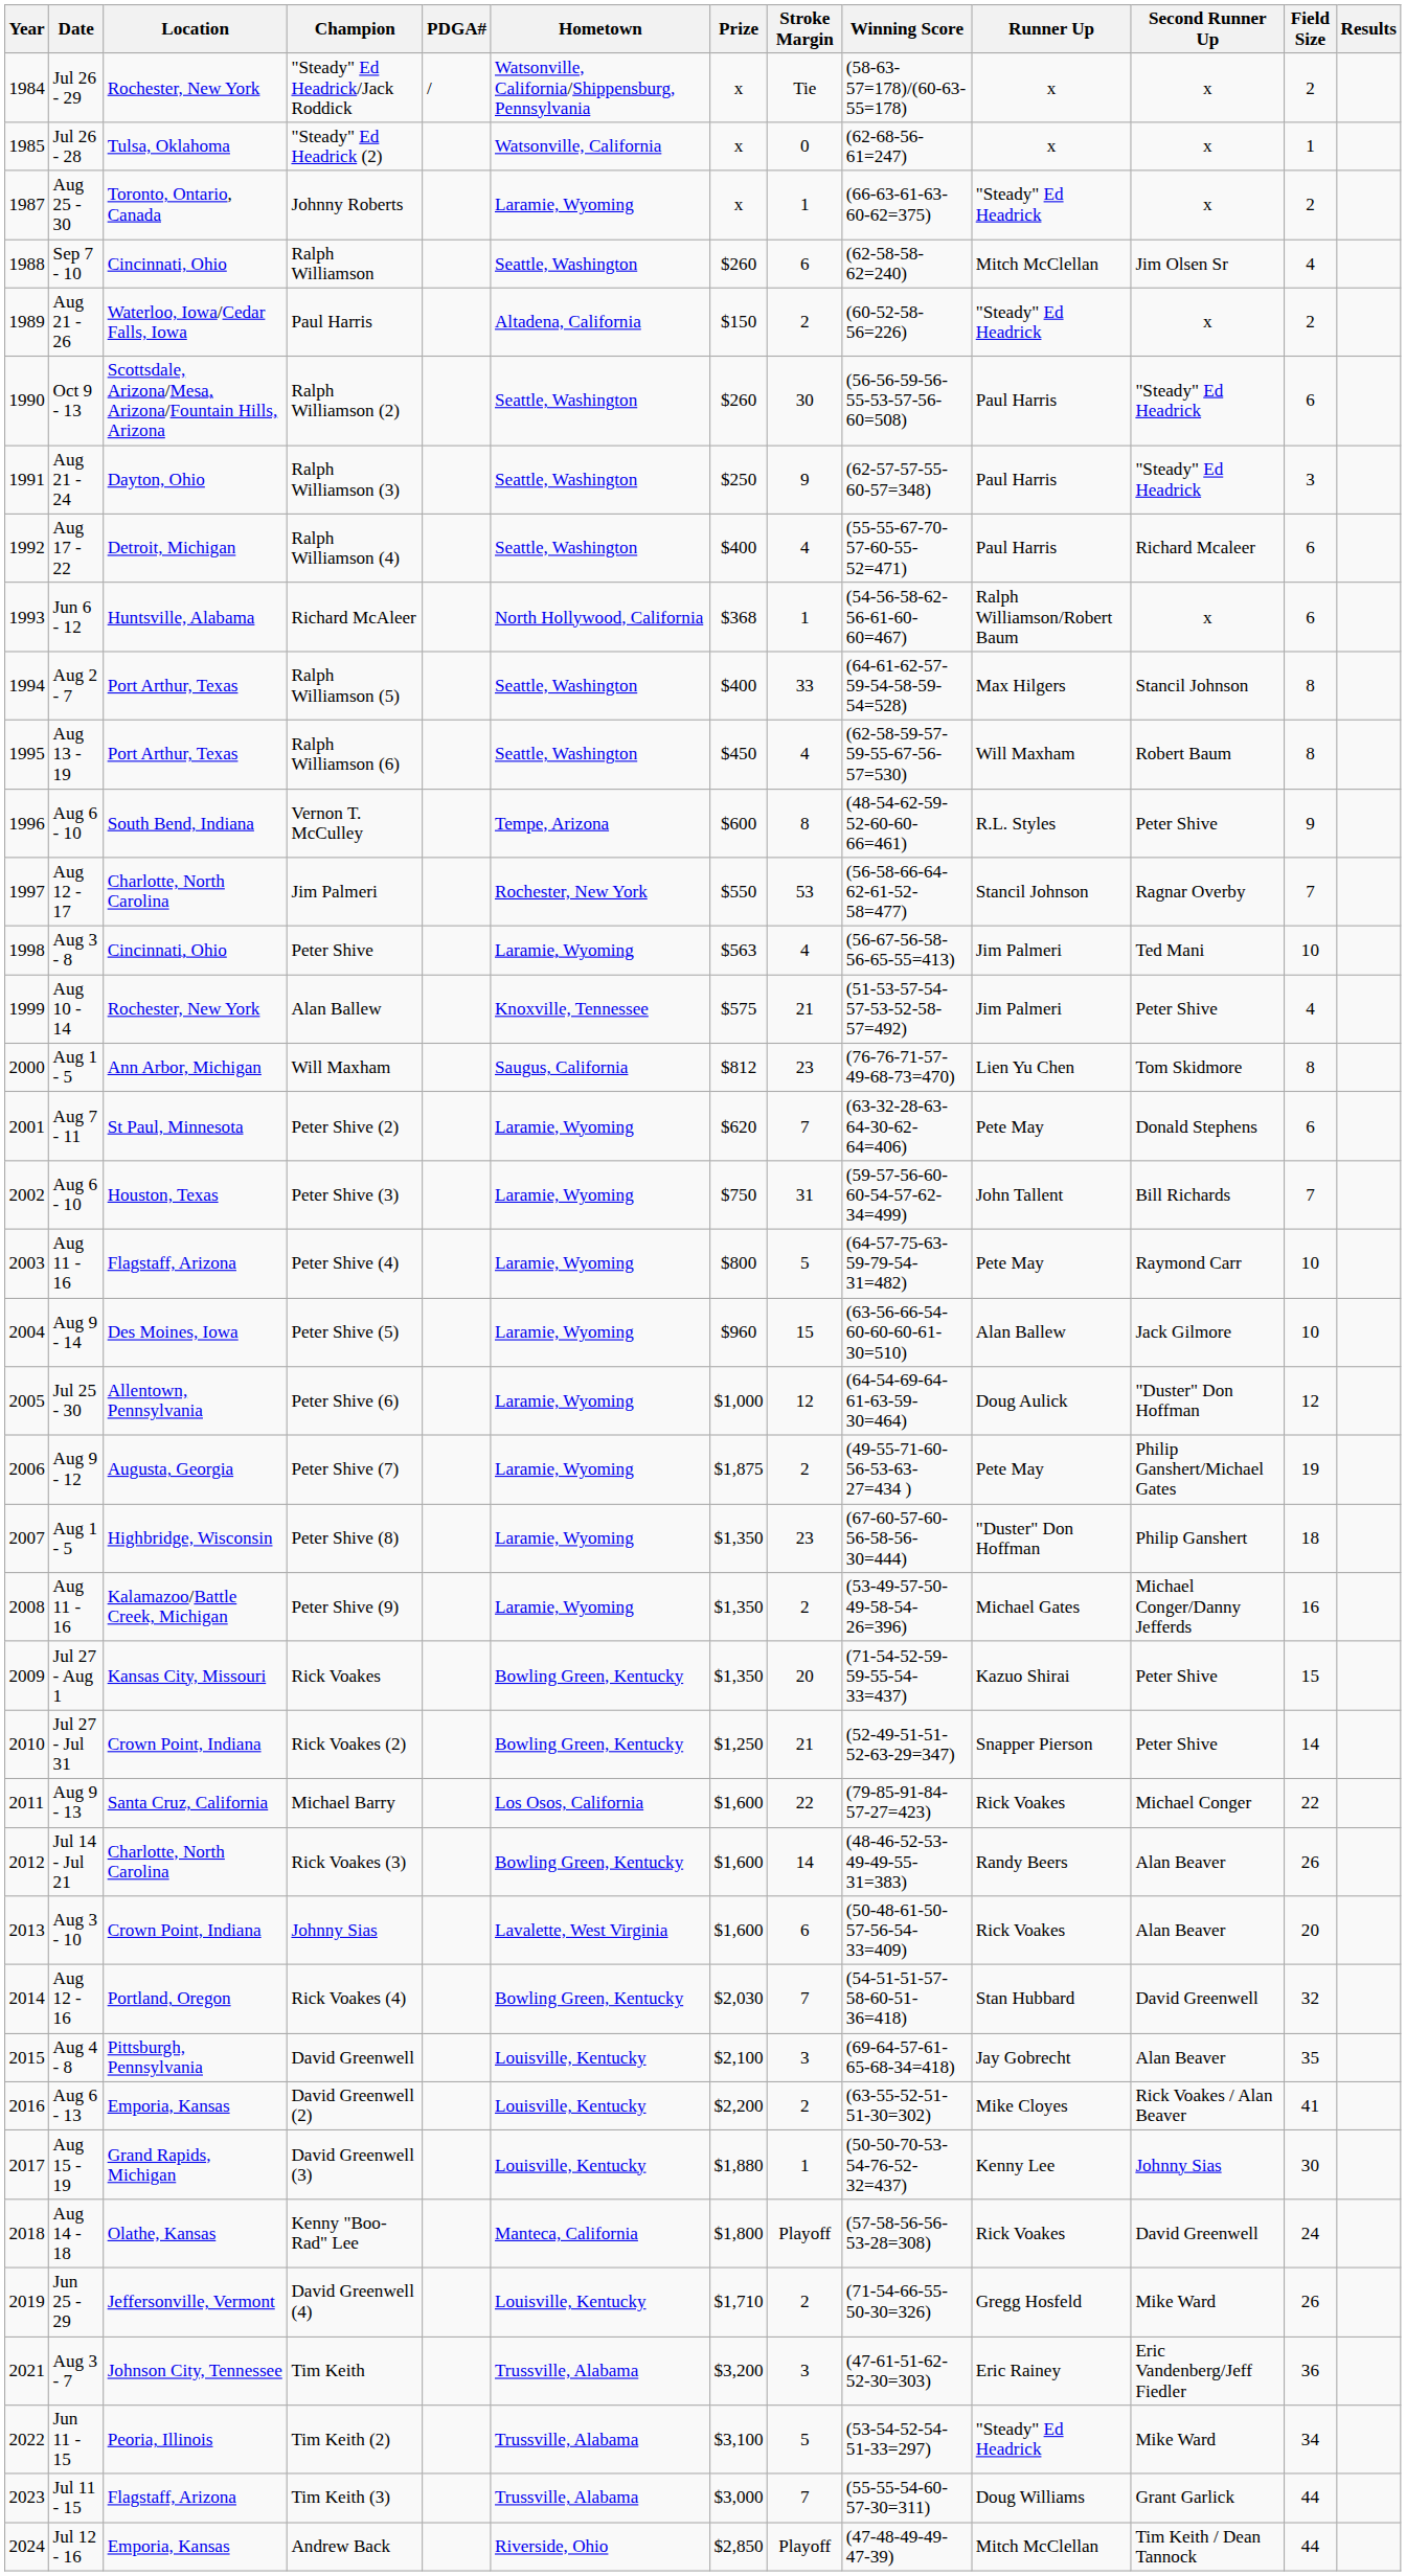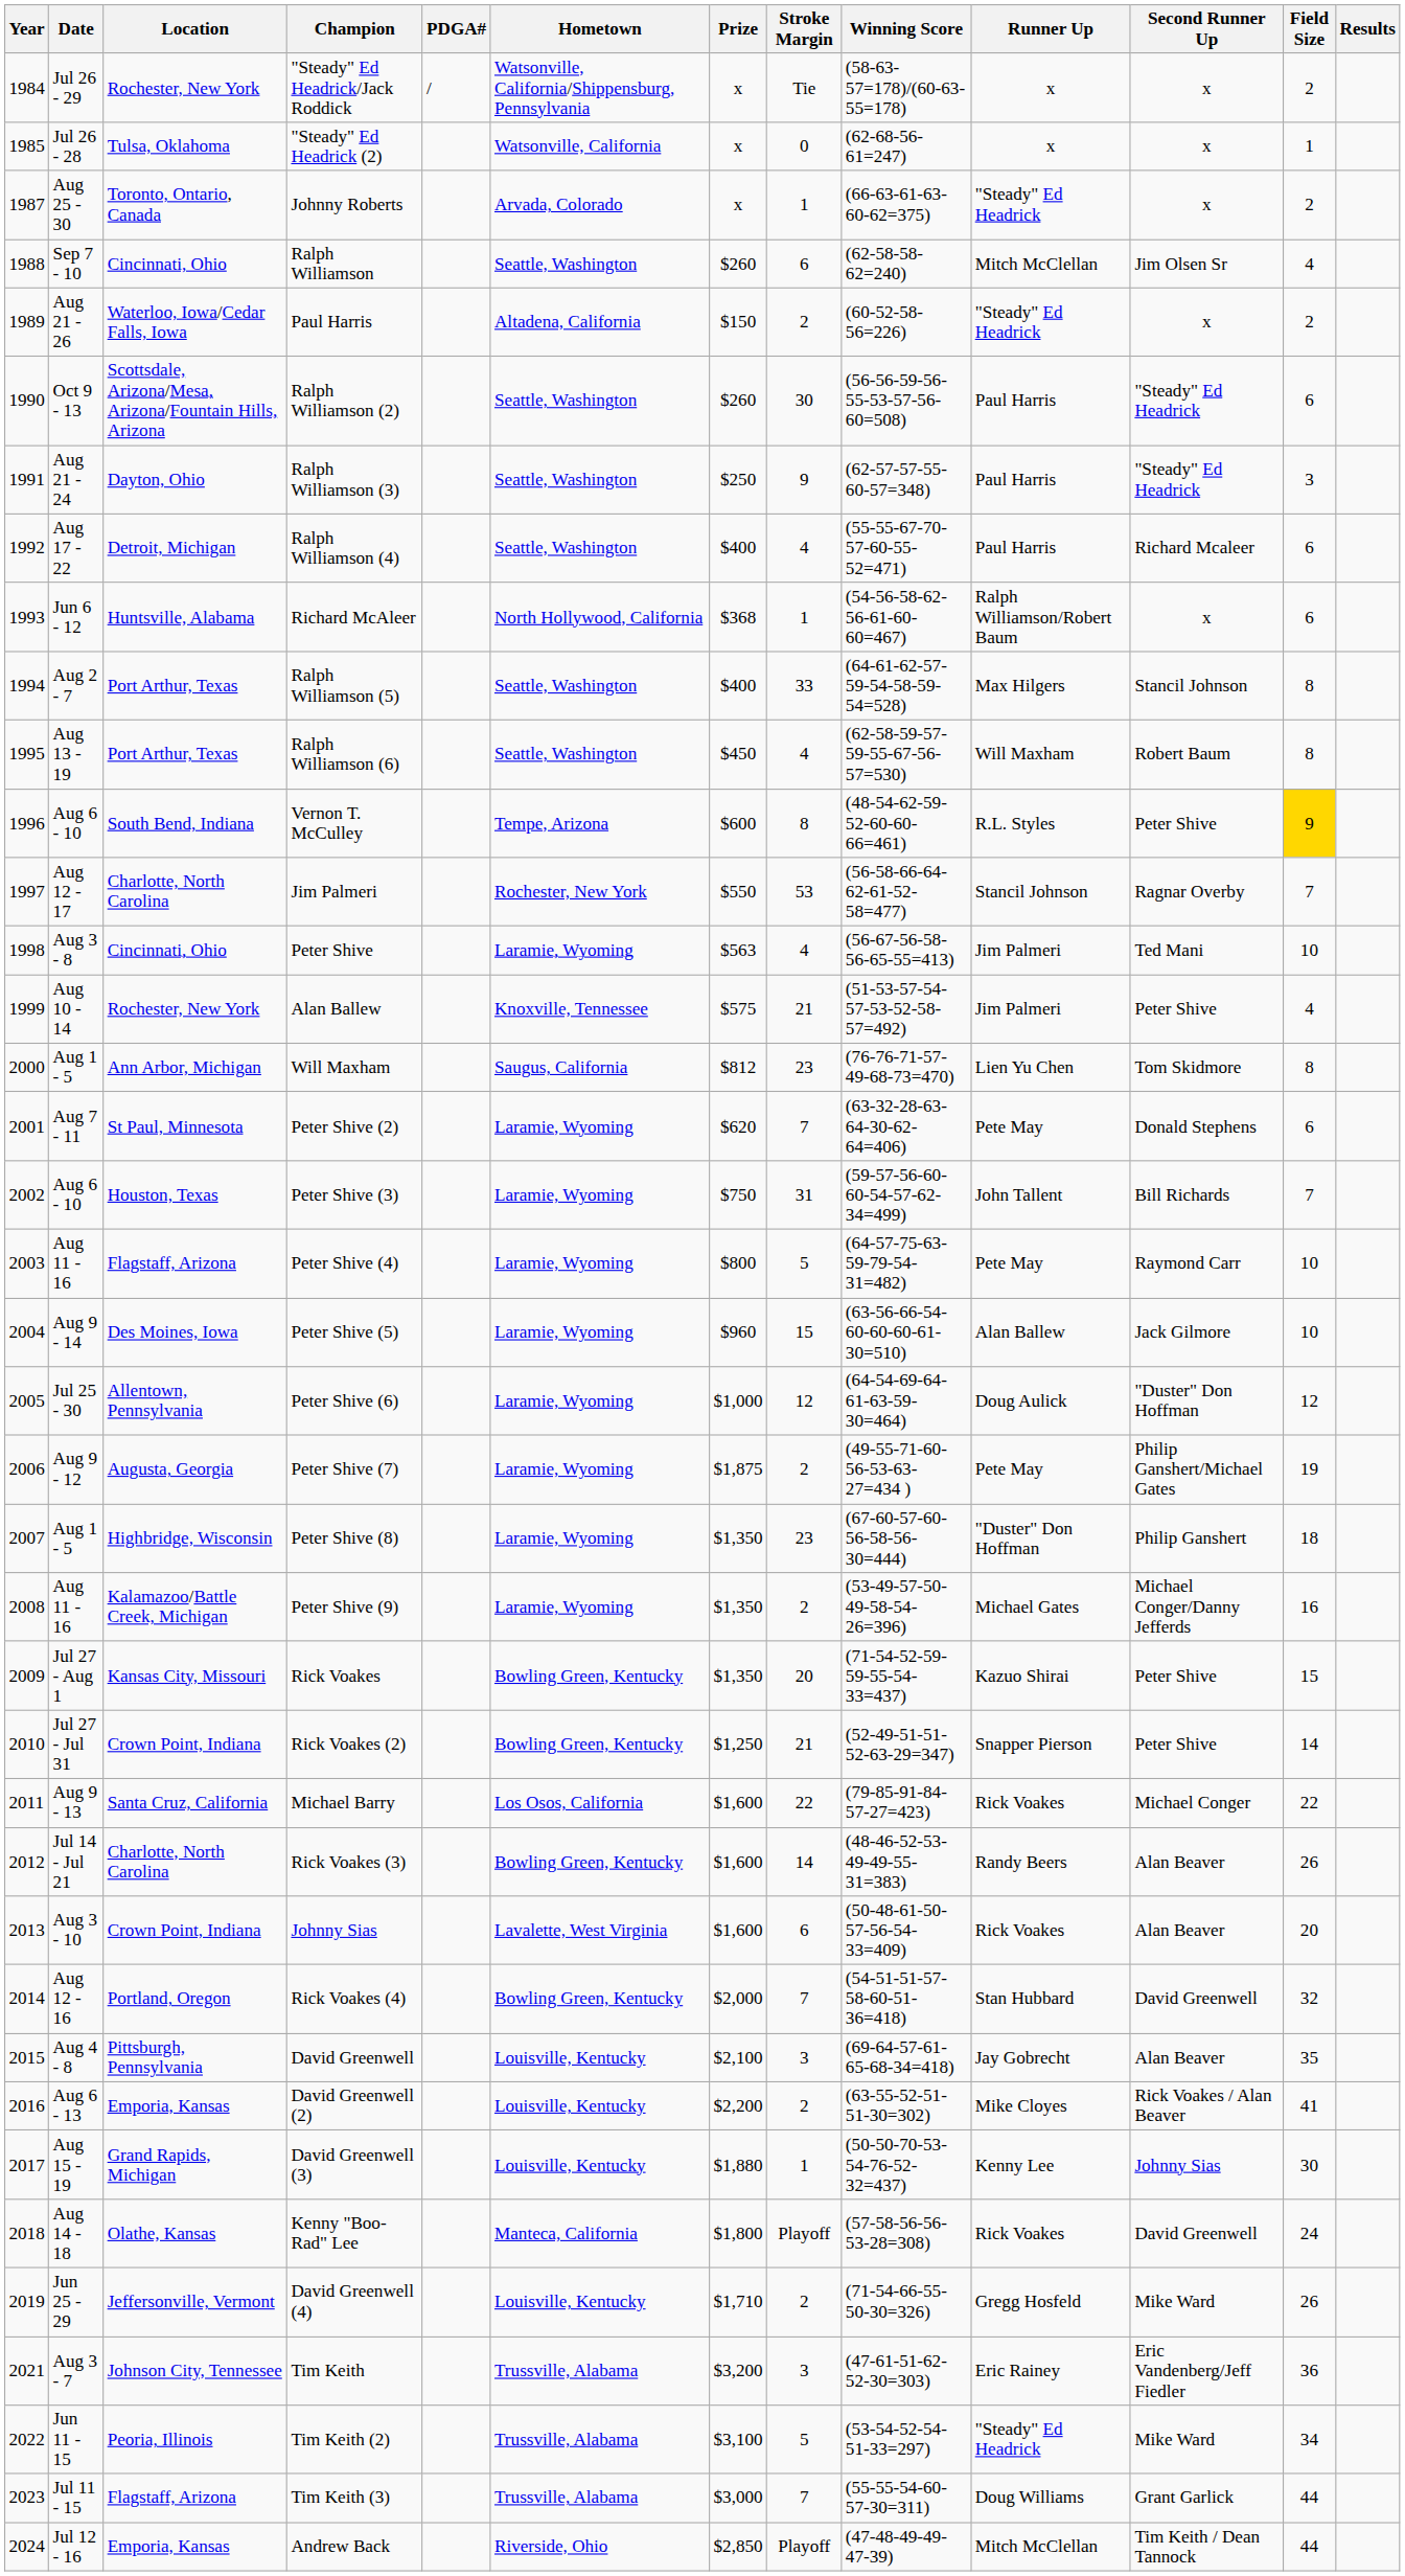Johnny Roberts | Hometown: Laramie, Wyoming -> Arvada, Colorado
Vernon T. McCulley | Field Size: no background -> gold background
Rick Voakes (4) | Prize: $2,030 -> $2,000
